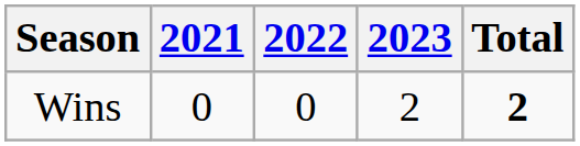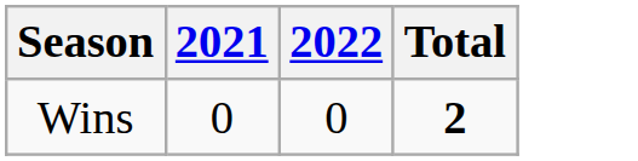- column: 2023 | 2
